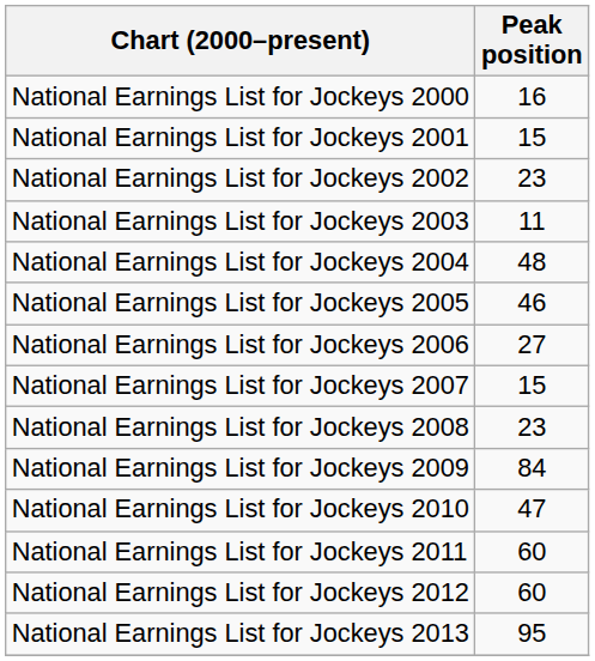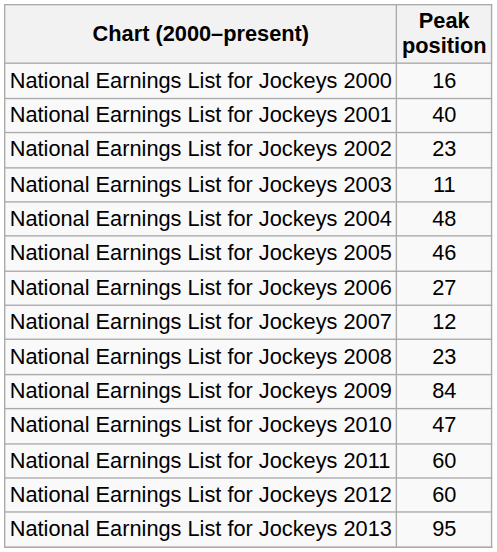National Earnings List for Jockeys 2001 | Peak position: 15 -> 40
National Earnings List for Jockeys 2007 | Peak position: 15 -> 12
